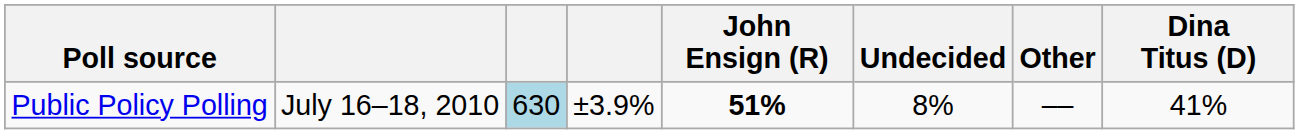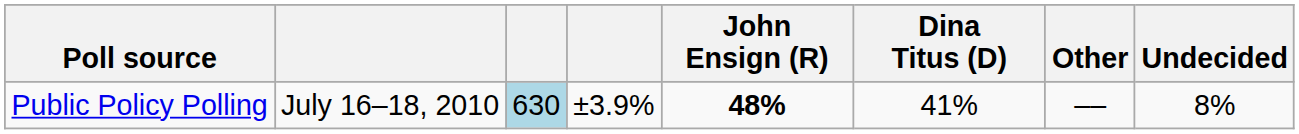columns swapped: Dina Titus (D) <-> Undecided
Public Policy Polling | John Ensign (R): 51% -> 48%
